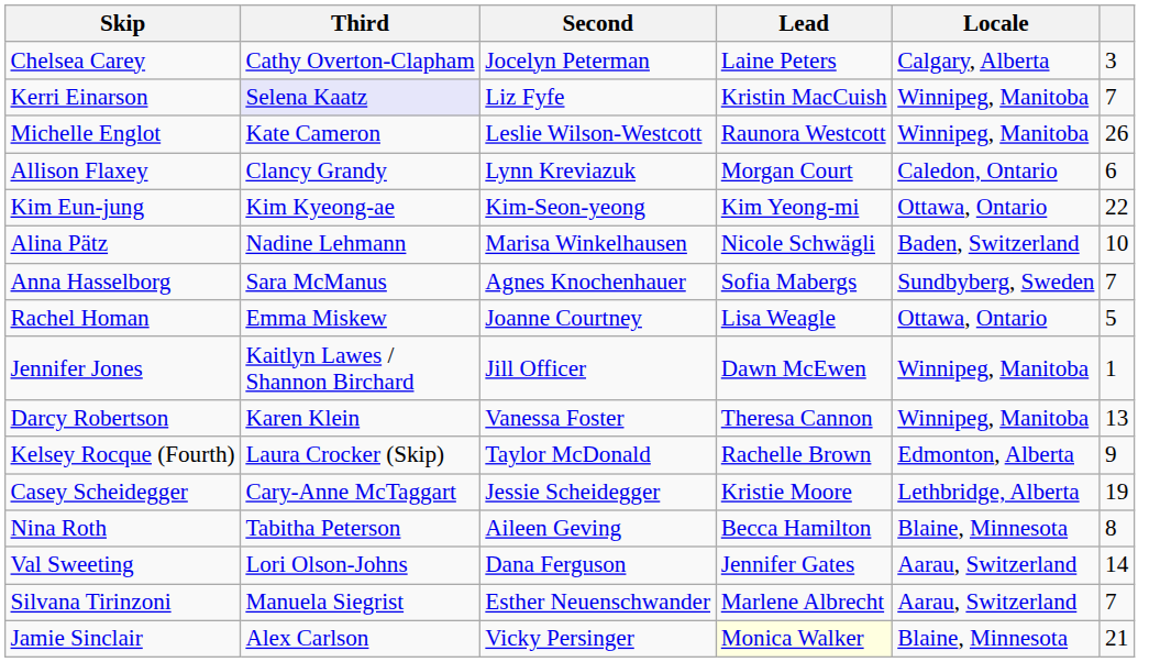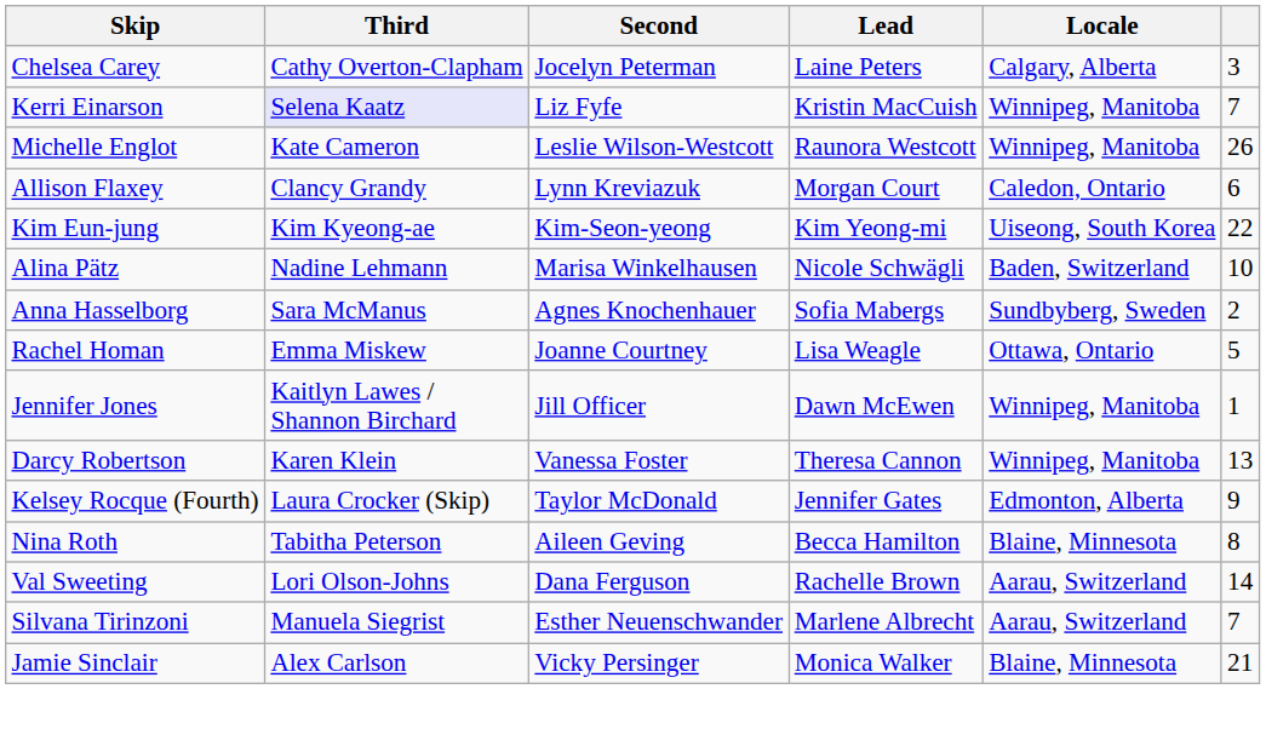Kim Eun-jung | Locale: Ottawa, Ontario -> Uiseong, South Korea
Anna Hasselborg | column 6: 7 -> 2
Kelsey Rocque (Fourth) | Lead: Rachelle Brown -> Jennifer Gates
- row: Casey Scheidegger | Cary-Anne McTaggart | Jessie Scheidegger | Kristie Moore | Lethbridge, Alberta | 19
Val Sweeting | Lead: Jennifer Gates -> Rachelle Brown
Jamie Sinclair | Lead: lightyellow background -> no background
